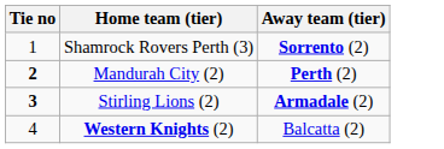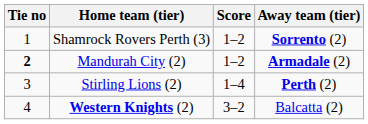+ column: Score | 1–2 | 1–2 | 1–4 | 3–2
Mandurah City (2) | Away team (tier): Perth (2) -> Armadale (2)
Stirling Lions (2) | Tie no: bold -> normal
Stirling Lions (2) | Away team (tier): Armadale (2) -> Perth (2)
